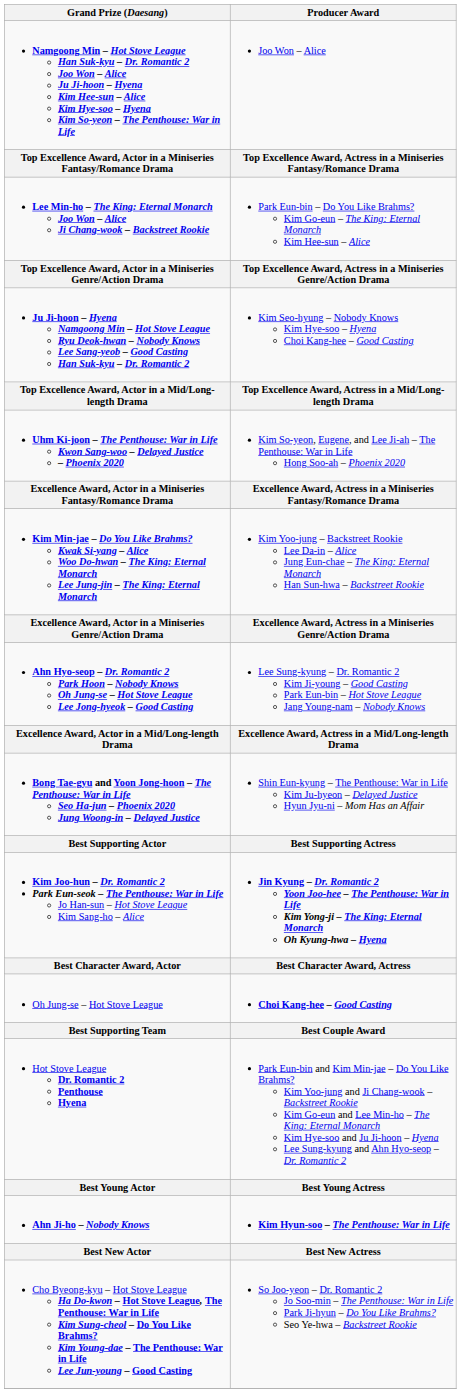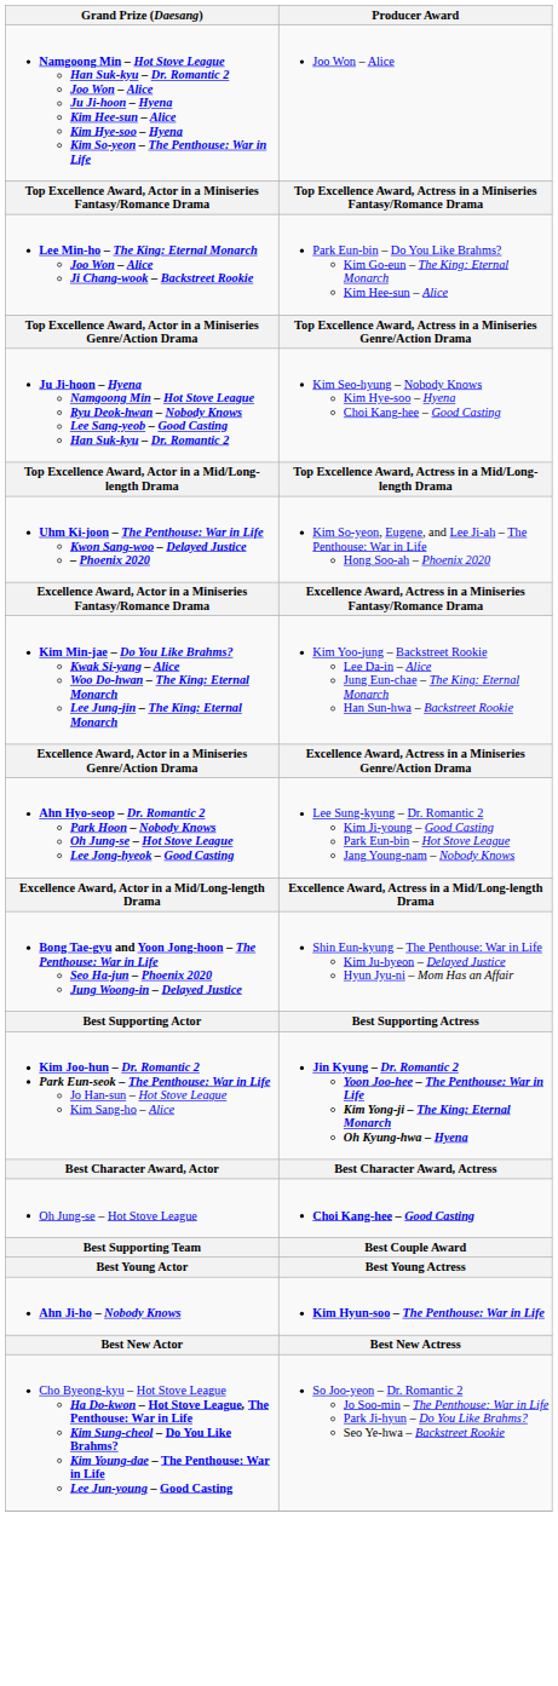- row: Hot Stove League Dr. Romantic 2 Penthouse Hyena | Park Eun-bin and Kim Min-jae – Do You Like Brahms? Kim Yoo-jung and Ji Chang-wook – Backstreet Rookie Kim Go-eun and Lee Min-ho – The King: Eternal Monarch Kim Hye-soo and Ju Ji-hoon – Hyena Lee Sung-kyung and Ahn Hyo-seop – Dr. Romantic 2
